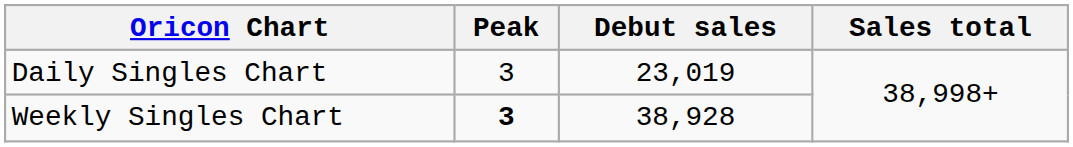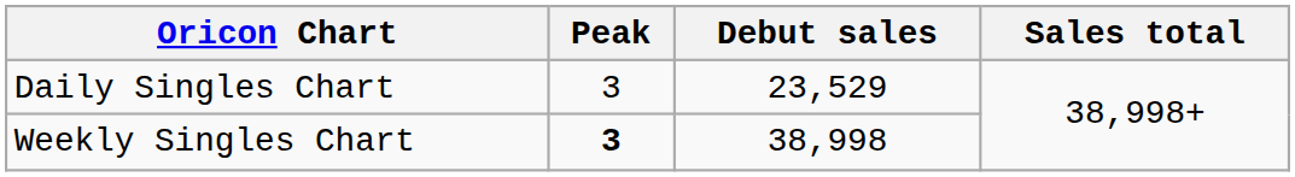Daily Singles Chart | Debut sales: 23,019 -> 23,529
Weekly Singles Chart | Debut sales: 38,928 -> 38,998
